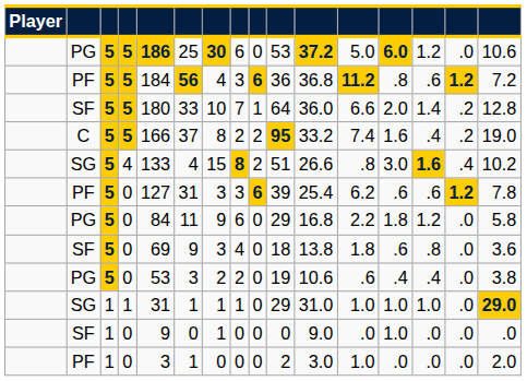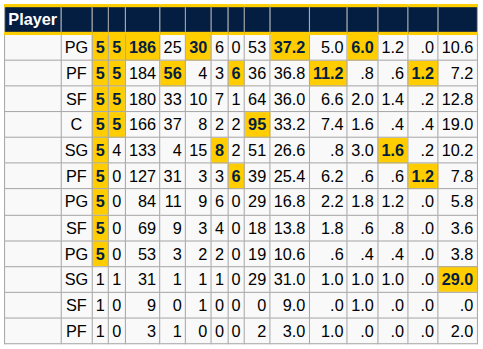C | column 15: .2 -> .4
SG / 4 | column 15: .4 -> .2
